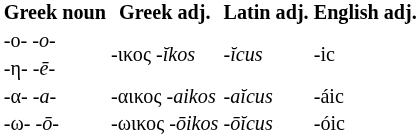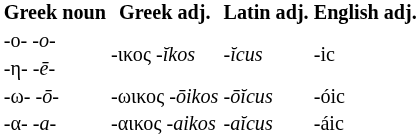rows swapped: -α- -a- <-> -ω- -ō-
